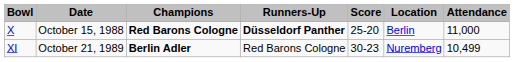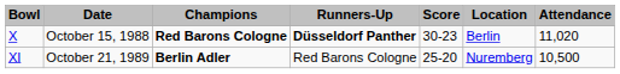X | Score: 25-20 -> 30-23
X | Attendance: 11,000 -> 11,020
XI | Score: 30-23 -> 25-20
XI | Attendance: 10,499 -> 10,500
